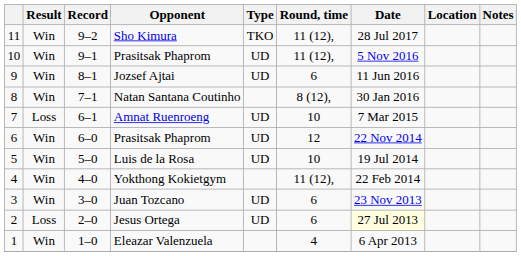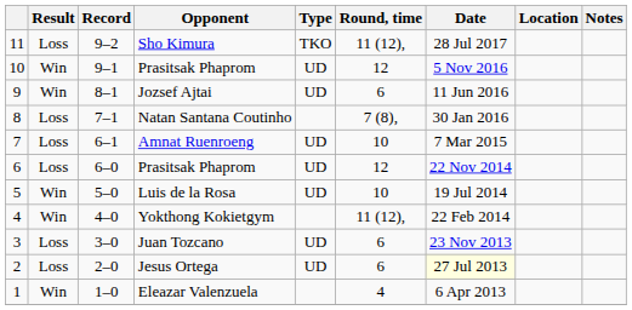Sho Kimura | Result: Win -> Loss
10 / Prasitsak Phaprom | Round, time: 11 (12), -> 12
Natan Santana Coutinho | Result: Win -> Loss
Natan Santana Coutinho | Round, time: 8 (12), -> 7 (8),
6 / Prasitsak Phaprom | Result: Win -> Loss
Juan Tozcano | Result: Win -> Loss
